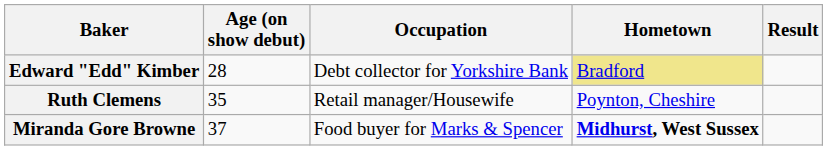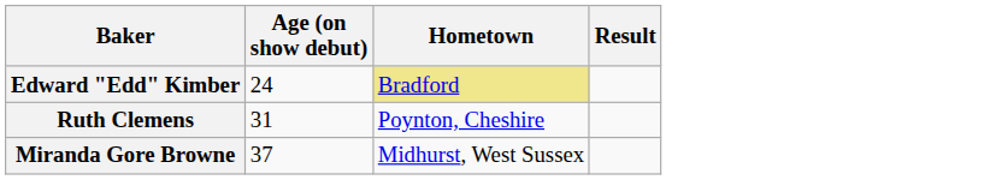- column: Occupation | Debt collector for Yorkshire Bank | Retail manager/Housewife | Food buyer for Marks & Spencer
Edward "Edd" Kimber | Age (on show debut): 28 -> 24
Ruth Clemens | Age (on show debut): 35 -> 31
Miranda Gore Browne | Hometown: bold -> normal
